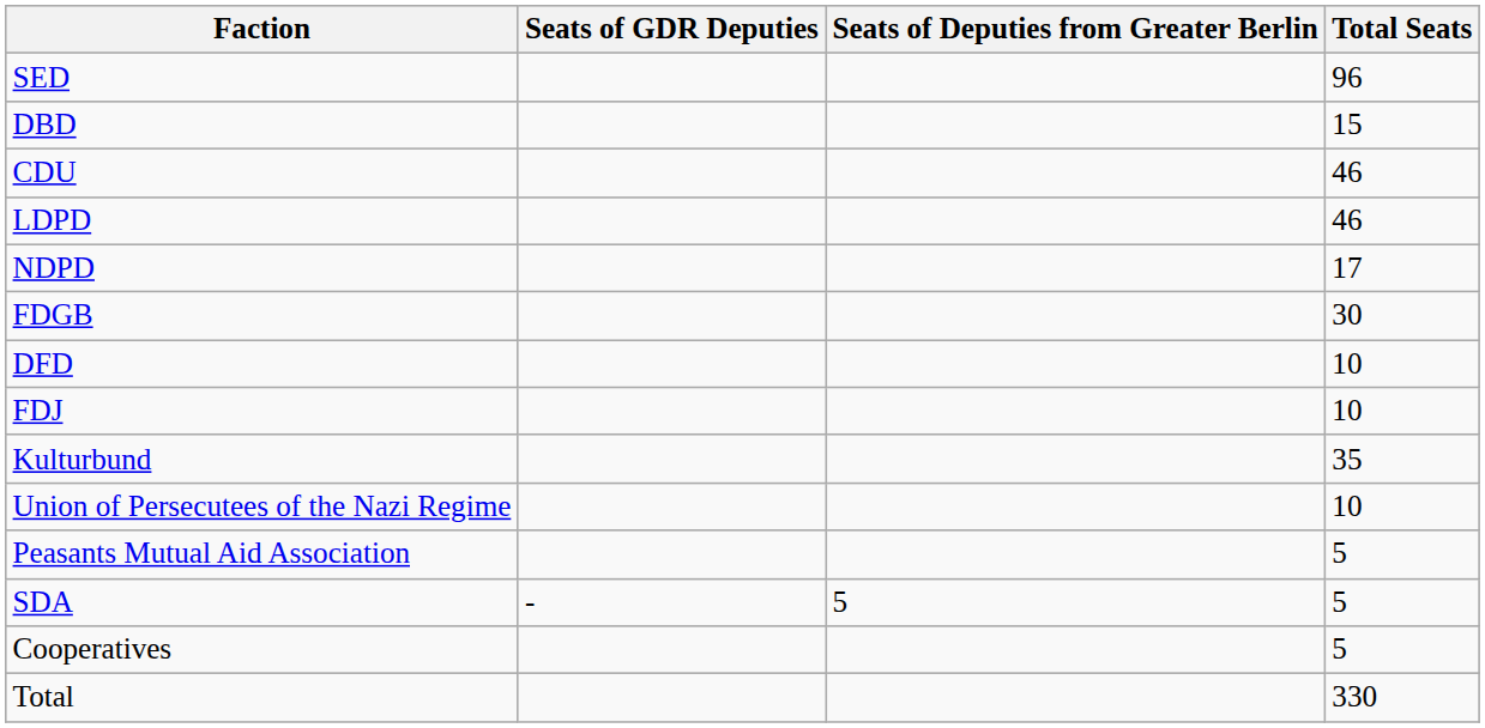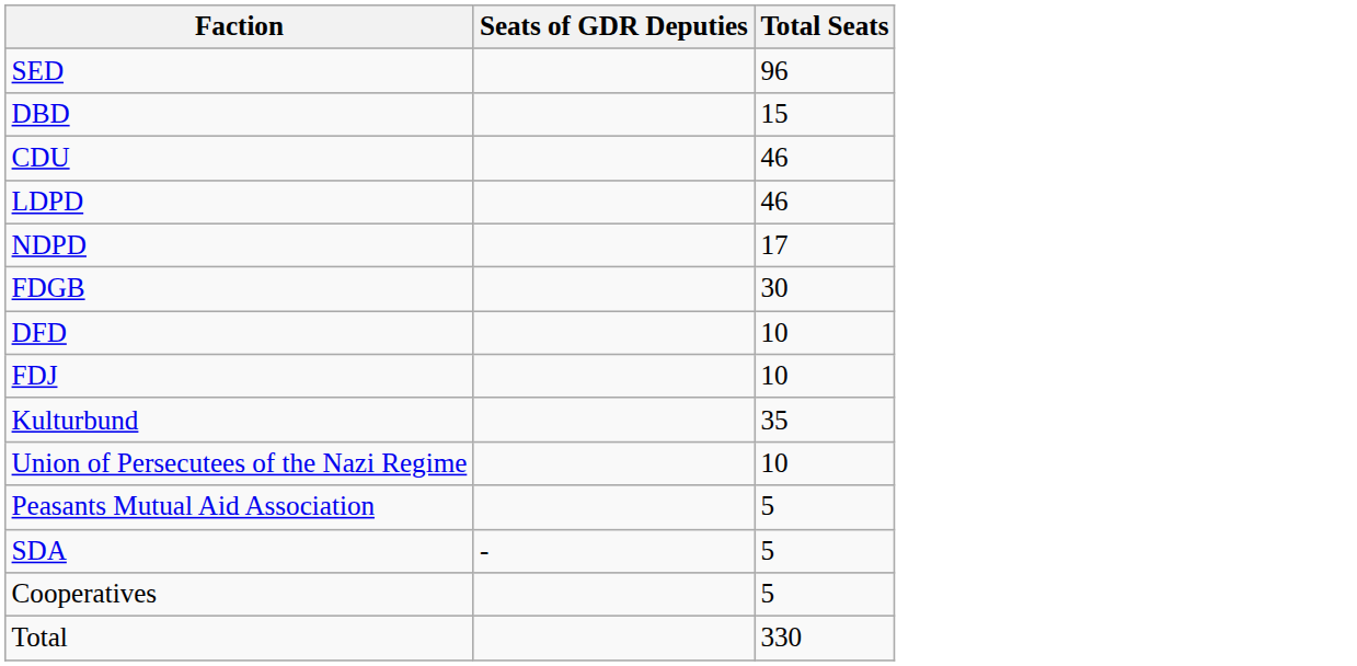- column: Seats of Deputies from Greater Berlin | 5
